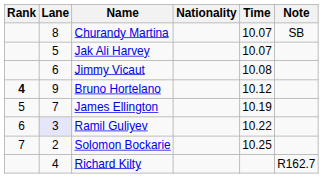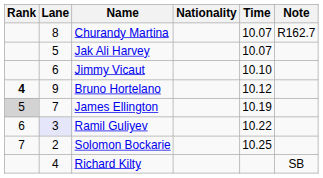Churandy Martina | Note: SB -> R162.7
Jimmy Vicaut | Time: 10.08 -> 10.10
James Ellington | Rank: no background -> lightgrey background
Richard Kilty | Note: R162.7 -> SB
